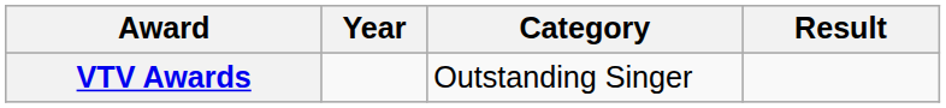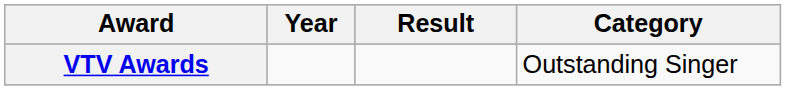columns swapped: Category <-> Result
